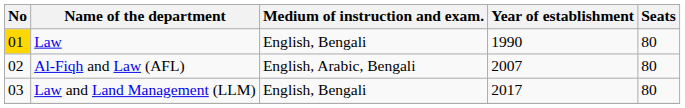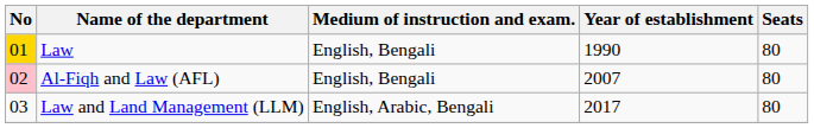Al-Fiqh and Law (AFL) | No: no background -> pink background
Al-Fiqh and Law (AFL) | Medium of instruction and exam.: English, Arabic, Bengali -> English, Bengali
Law and Land Management (LLM) | Medium of instruction and exam.: English, Bengali -> English, Arabic, Bengali
